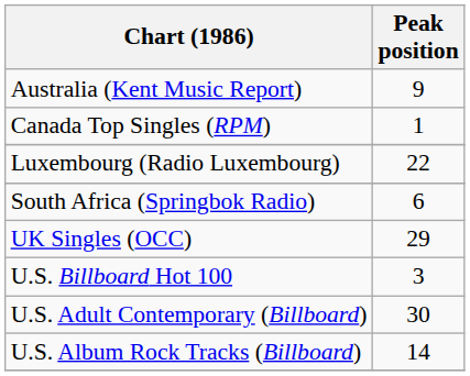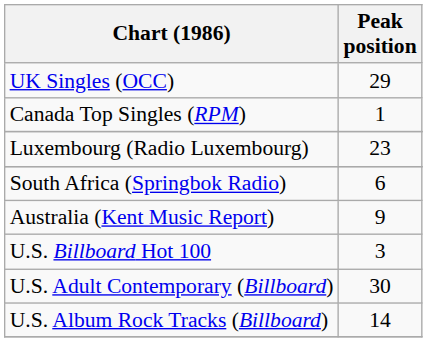rows swapped: Australia (Kent Music Report) <-> UK Singles (OCC)
Luxembourg (Radio Luxembourg) | Peak position: 22 -> 23
